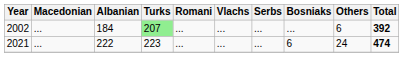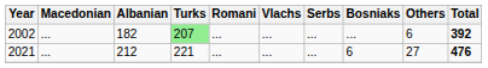2002 | Albanian: 184 -> 182
2021 | Albanian: 222 -> 212
2021 | Turks: 223 -> 221
2021 | Others: 24 -> 27
2021 | Total: 474 -> 476
